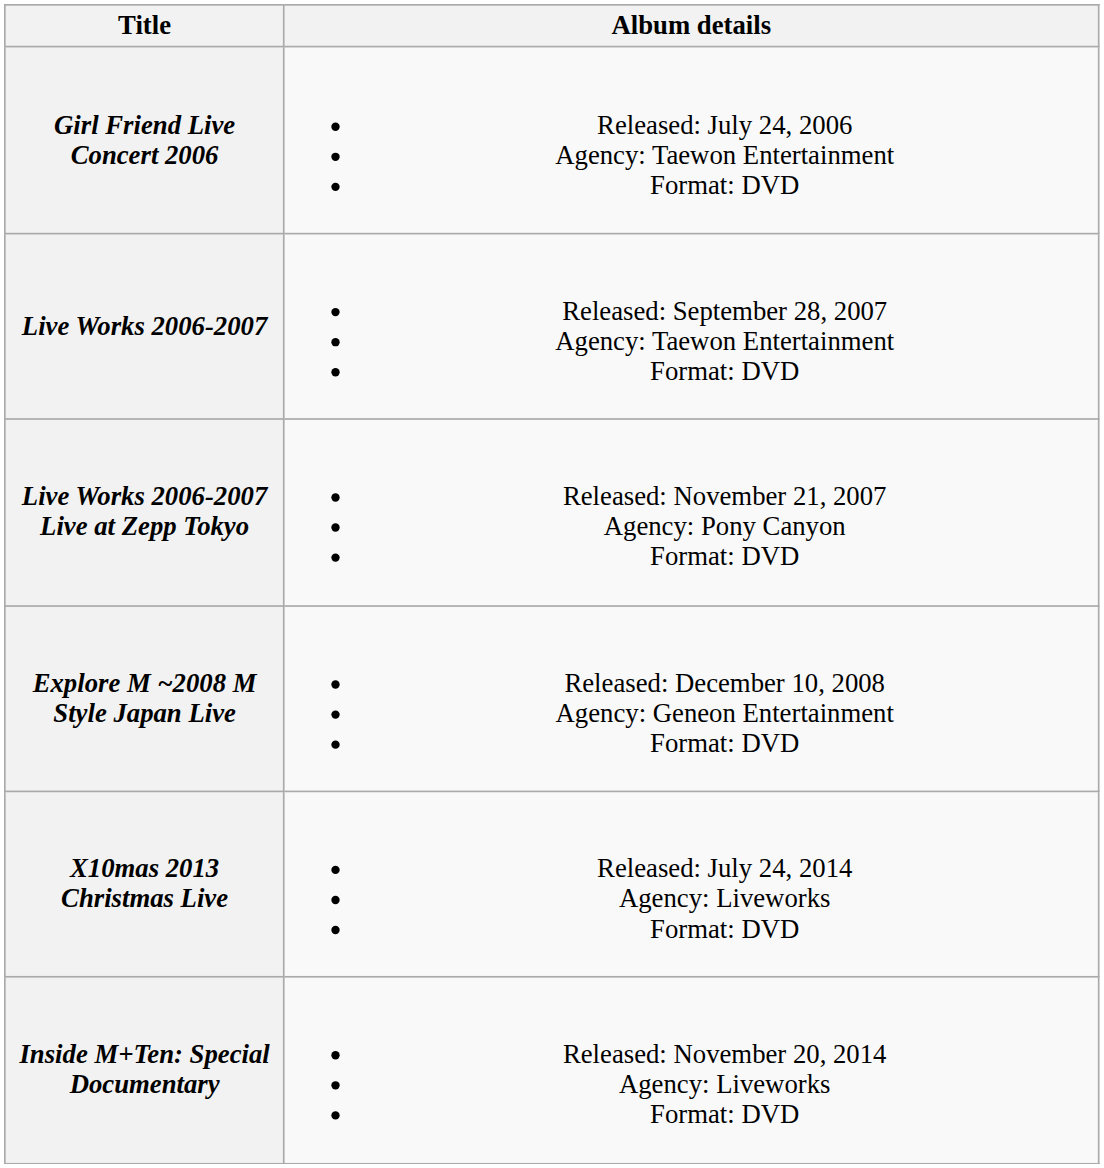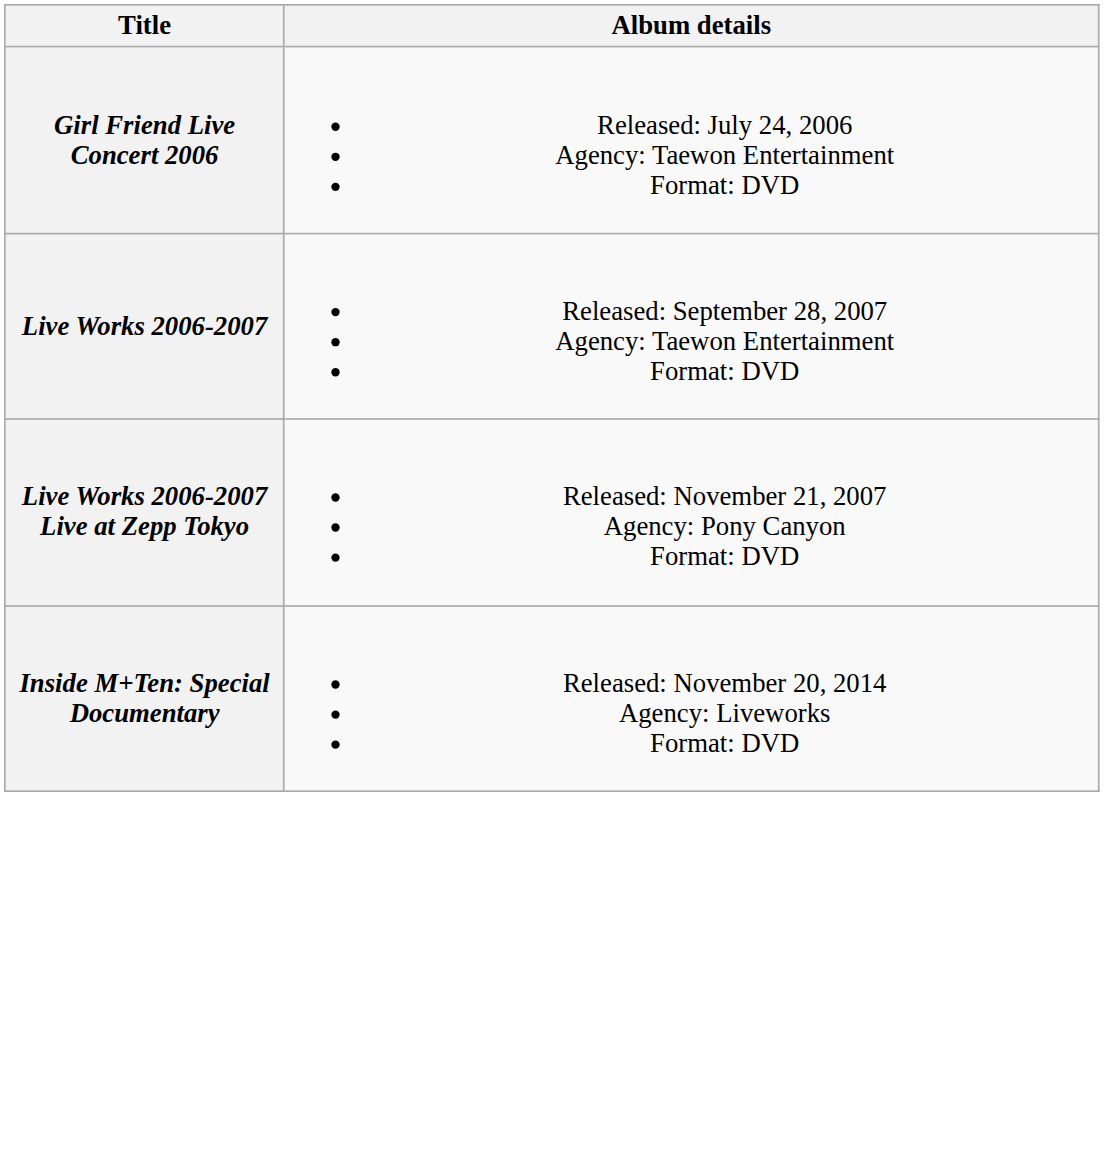- row: Explore M ~2008 M Style Japan Live | Released: December 10, 2008 Agency: Geneon Entertainment Format: DVD
- row: X10mas 2013 Christmas Live | Released: July 24, 2014 Agency: Liveworks Format: DVD
